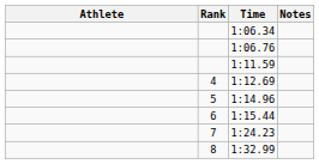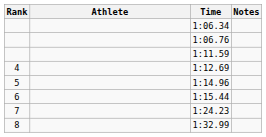columns swapped: Rank <-> Athlete
